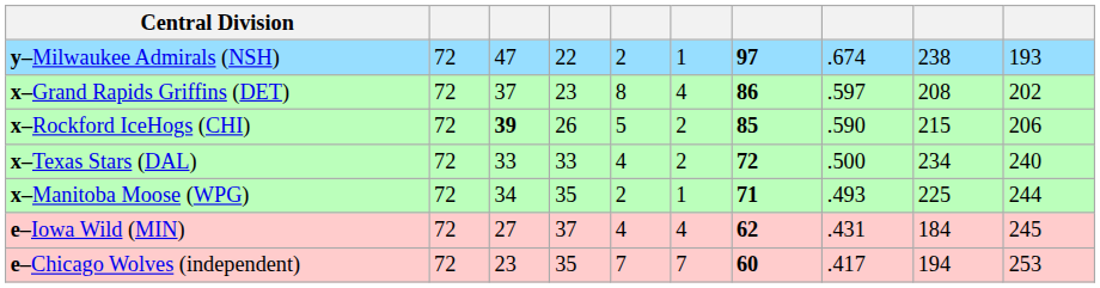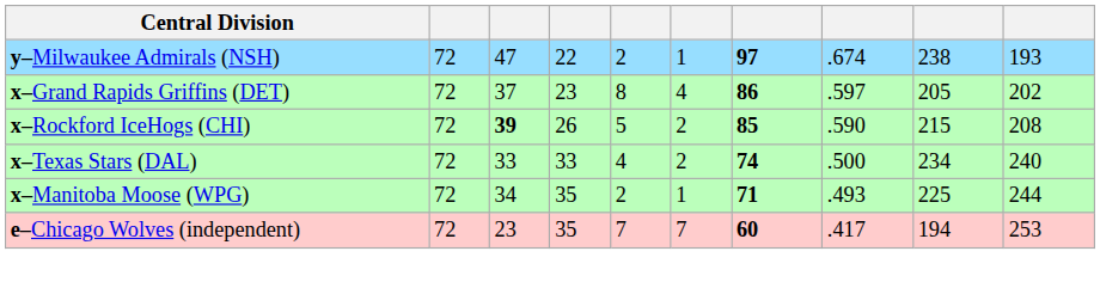x–Grand Rapids Griffins (DET) | column 9: 208 -> 205
x–Rockford IceHogs (CHI) | column 10: 206 -> 208
x–Texas Stars (DAL) | column 7: 72 -> 74
- row: e–Iowa Wild (MIN) | 72 | 27 | 37 | 4 | 4 | 62 | .431 | 184 | 245
